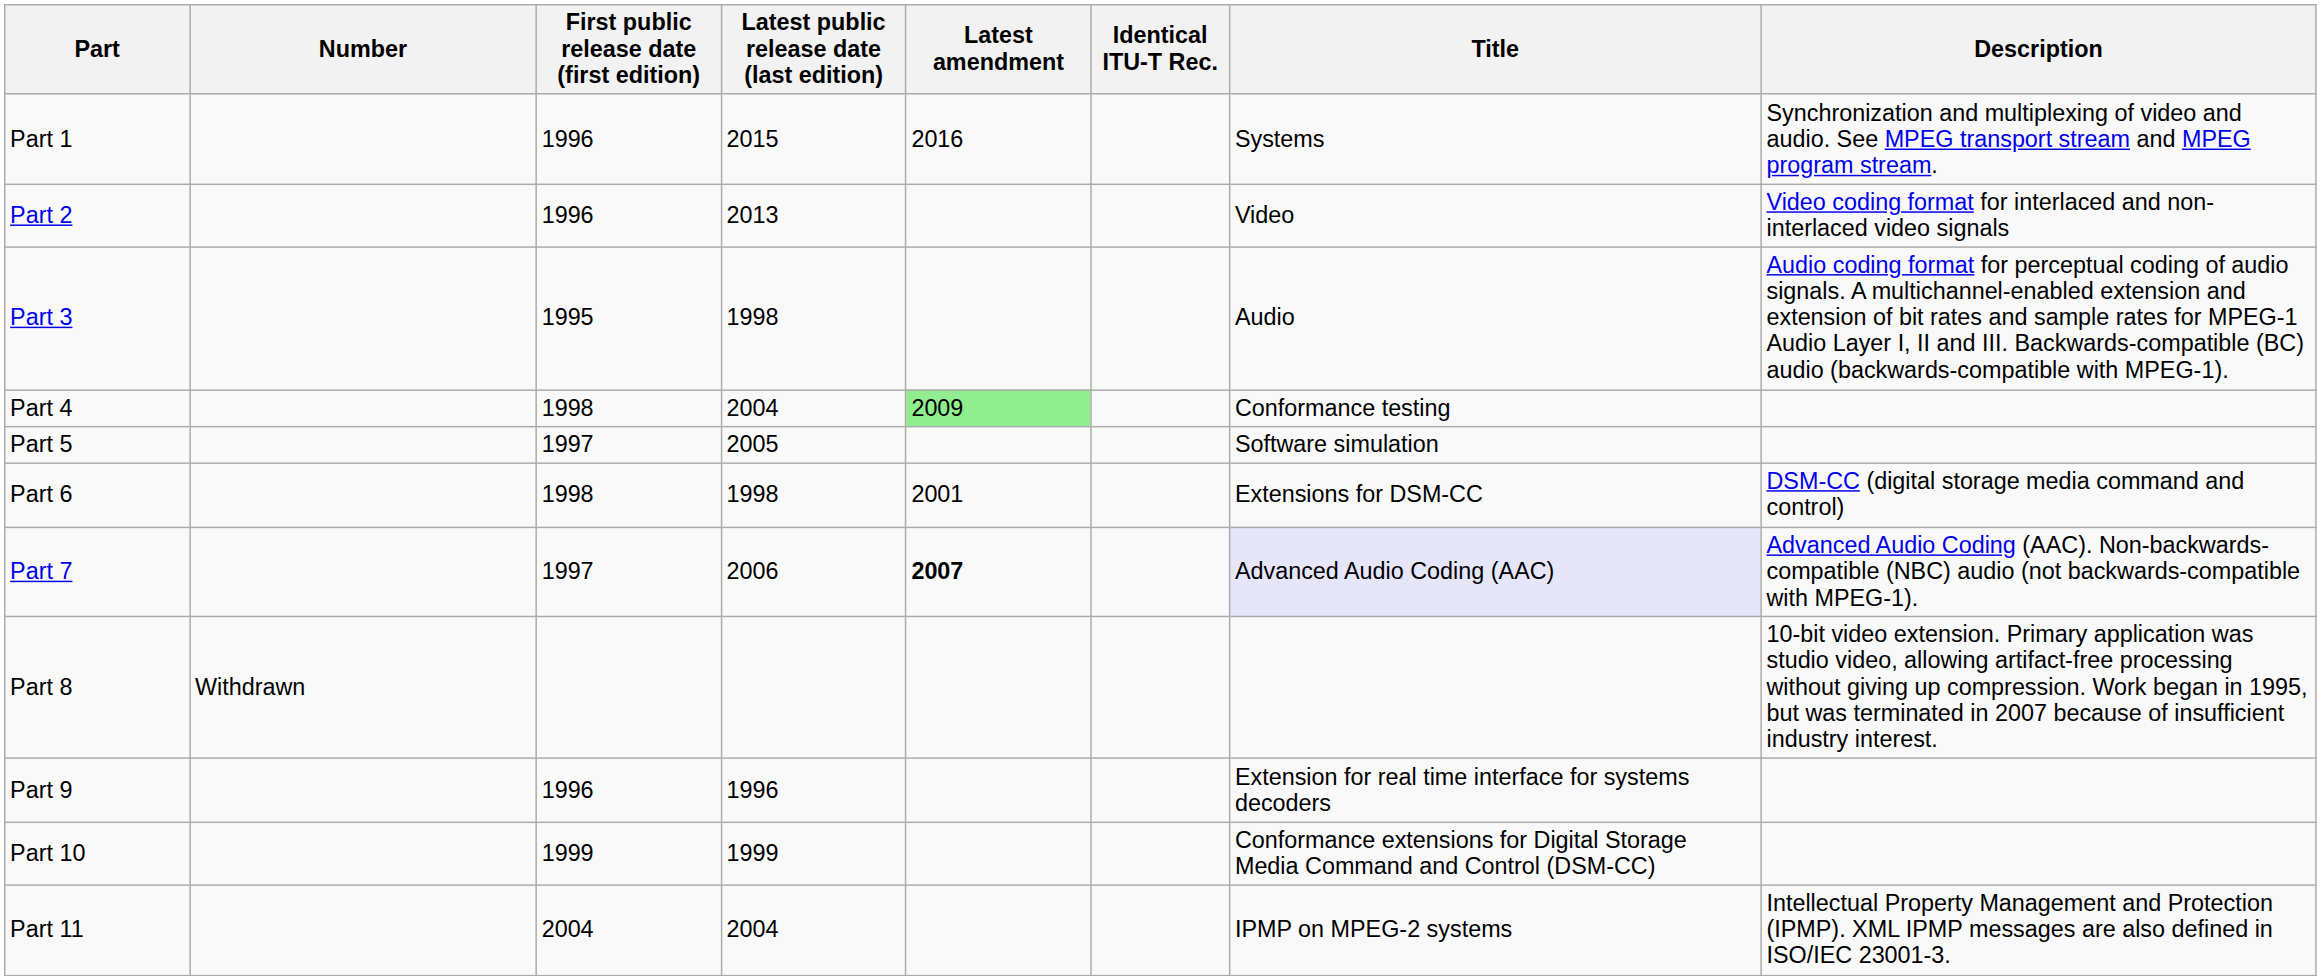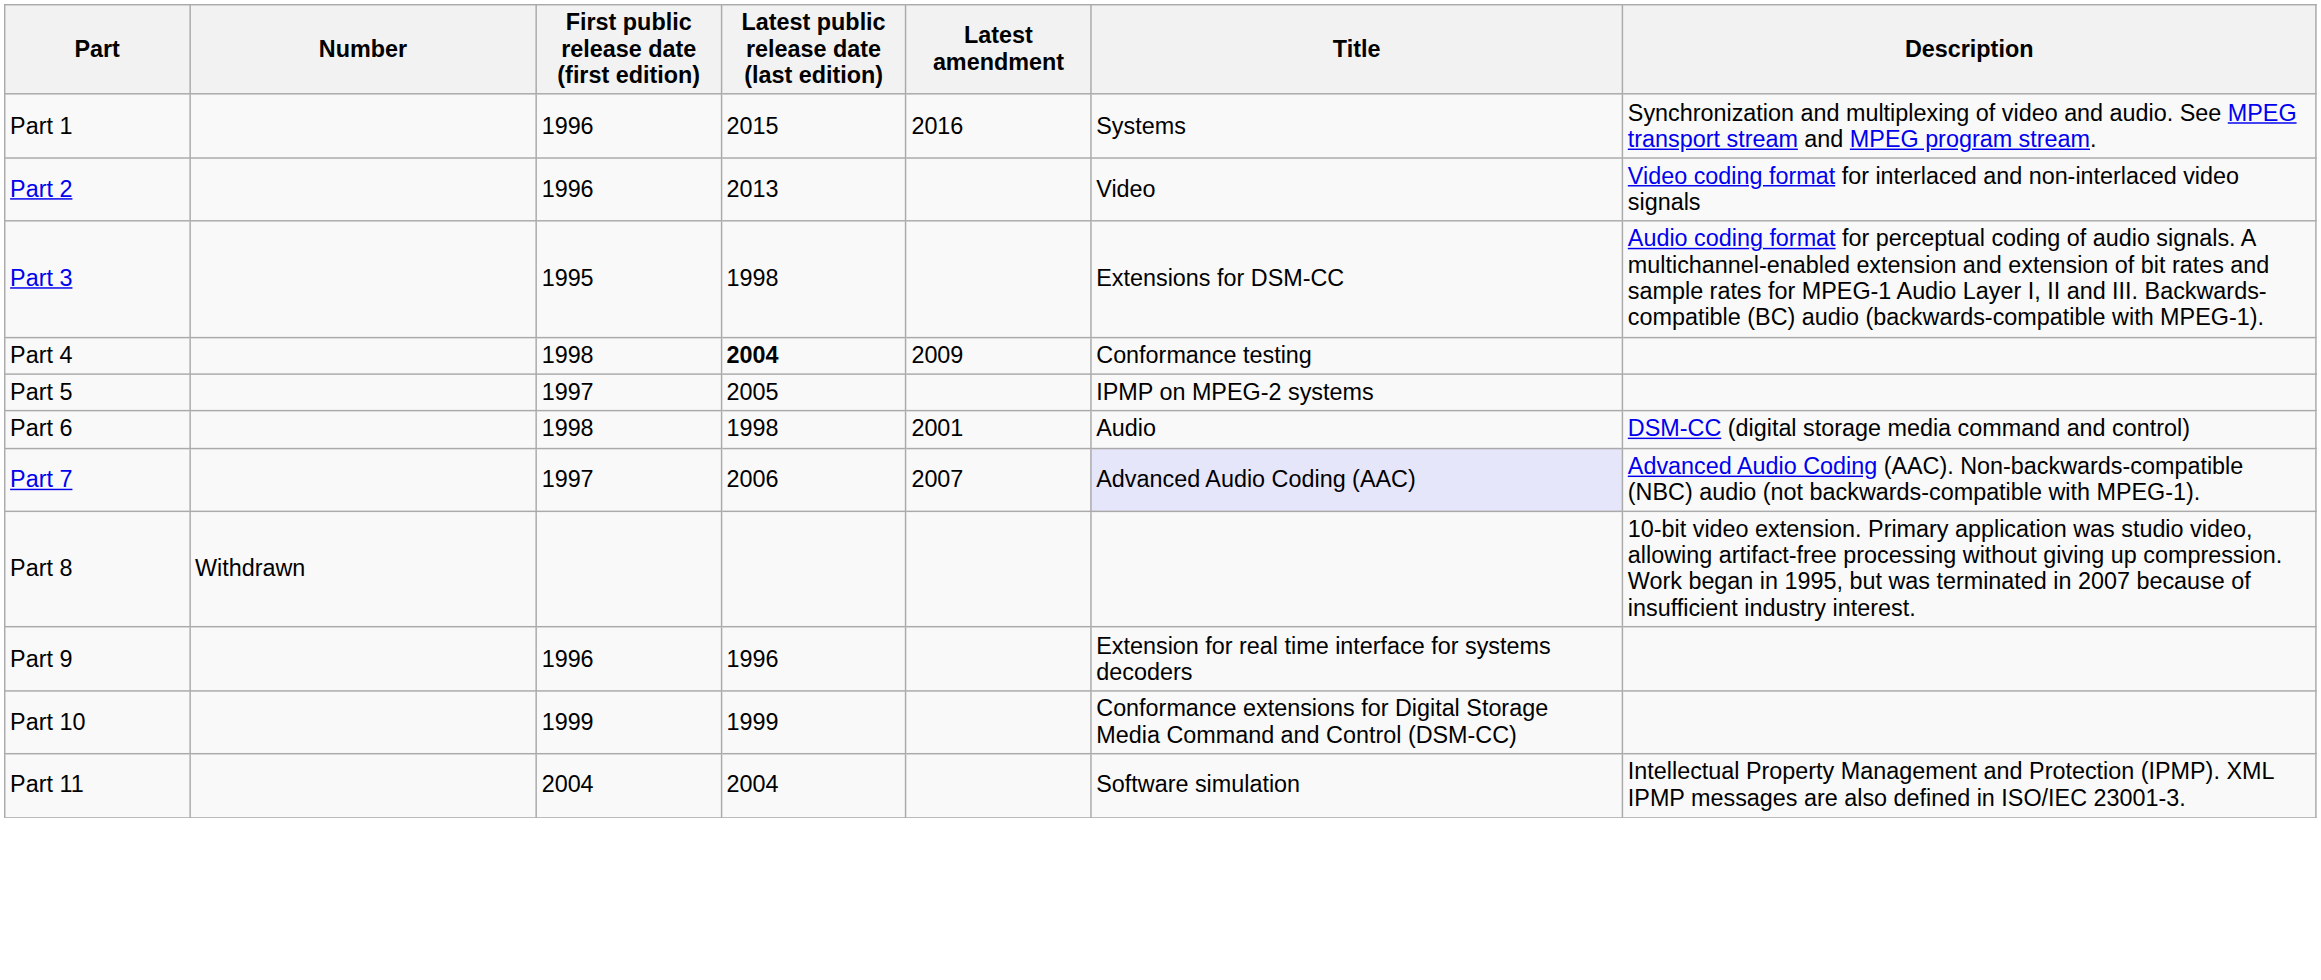- column: Identical ITU-T Rec.
Part 3 | Title: Audio -> Extensions for DSM-CC
Part 4 | Latest public release date (last edition): normal -> bold
Part 4 | Latest amendment: lightgreen background -> no background
Part 5 | Title: Software simulation -> IPMP on MPEG-2 systems
Part 6 | Title: Extensions for DSM-CC -> Audio
Part 7 | Latest amendment: bold -> normal
Part 11 | Title: IPMP on MPEG-2 systems -> Software simulation
